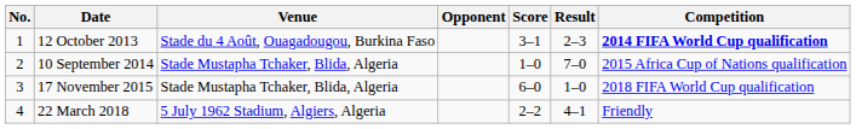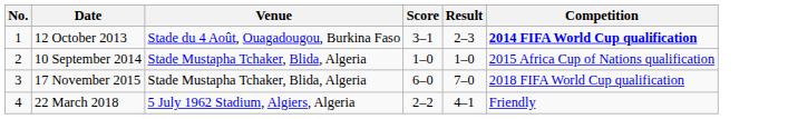- column: Opponent
10 September 2014 | Result: 7–0 -> 1–0
17 November 2015 | Result: 1–0 -> 7–0
